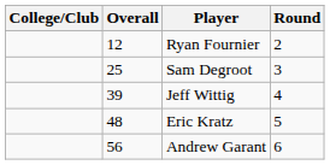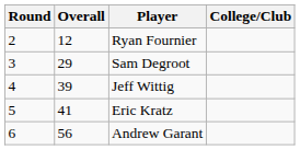columns swapped: Round <-> College/Club
Sam Degroot | Overall: 25 -> 29
Eric Kratz | Overall: 48 -> 41
